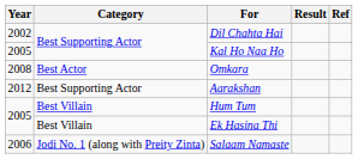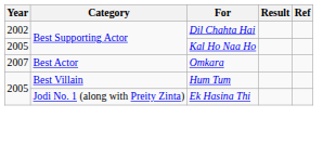Omkara | Year: 2008 -> 2007
- row: 2012 | Best Supporting Actor | Aarakshan
Ek Hasina Thi | Category: Best Villain -> Jodi No. 1 (along with Preity Zinta)
- row: 2006 | Jodi No. 1 (along with Preity Zinta) | Salaam Namaste
